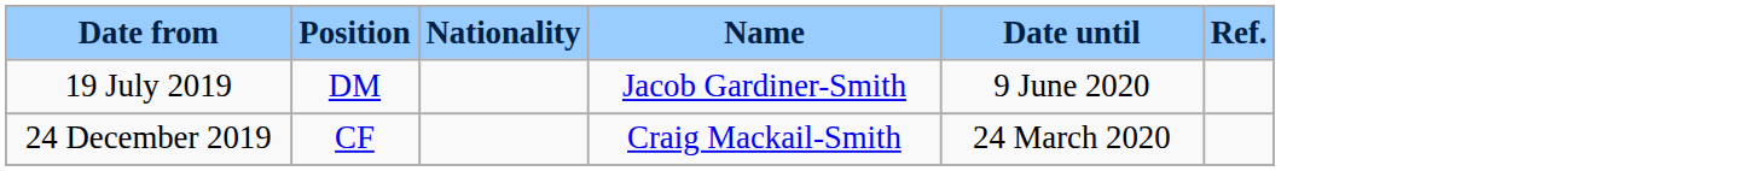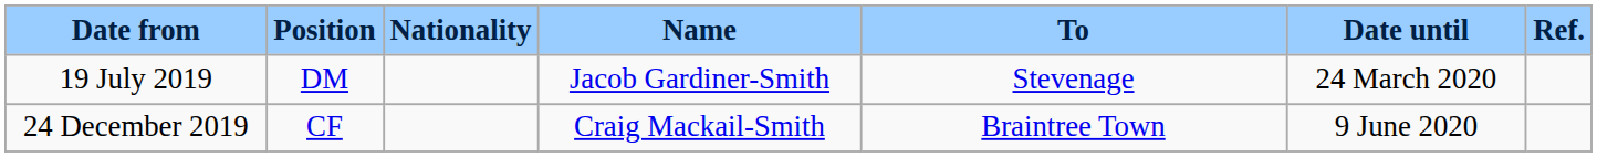+ column: To | Stevenage | Braintree Town
19 July 2019 | Date until: 9 June 2020 -> 24 March 2020
24 December 2019 | Date until: 24 March 2020 -> 9 June 2020
